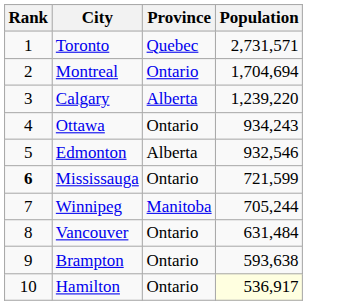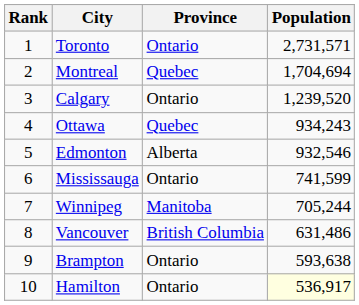Toronto | Province: Quebec -> Ontario
Montreal | Province: Ontario -> Quebec
Calgary | Province: Alberta -> Ontario
Calgary | Population: 1,239,220 -> 1,239,520
Ottawa | Province: Ontario -> Quebec
Mississauga | Rank: bold -> normal
Mississauga | Population: 721,599 -> 741,599
Vancouver | Province: Ontario -> British Columbia
Vancouver | Population: 631,484 -> 631,486
